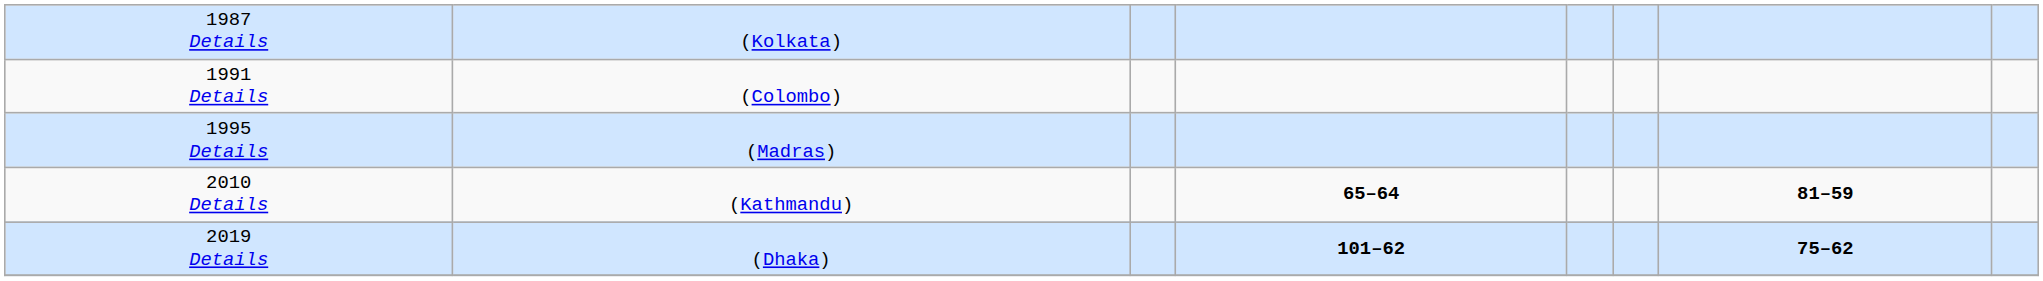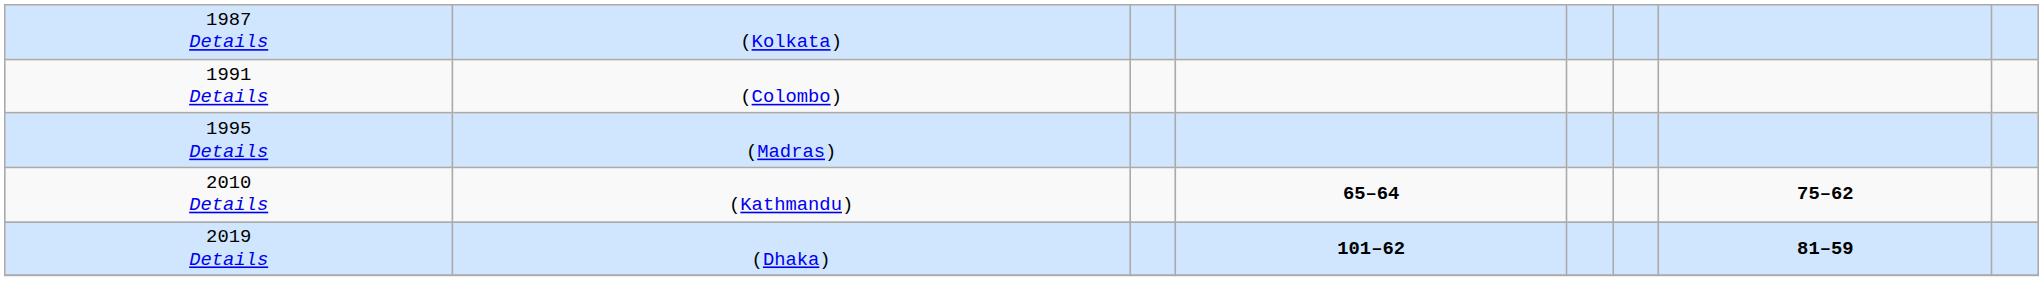2010 Details | column 7: 81–59 -> 75–62
2019 Details | column 7: 75–62 -> 81–59
